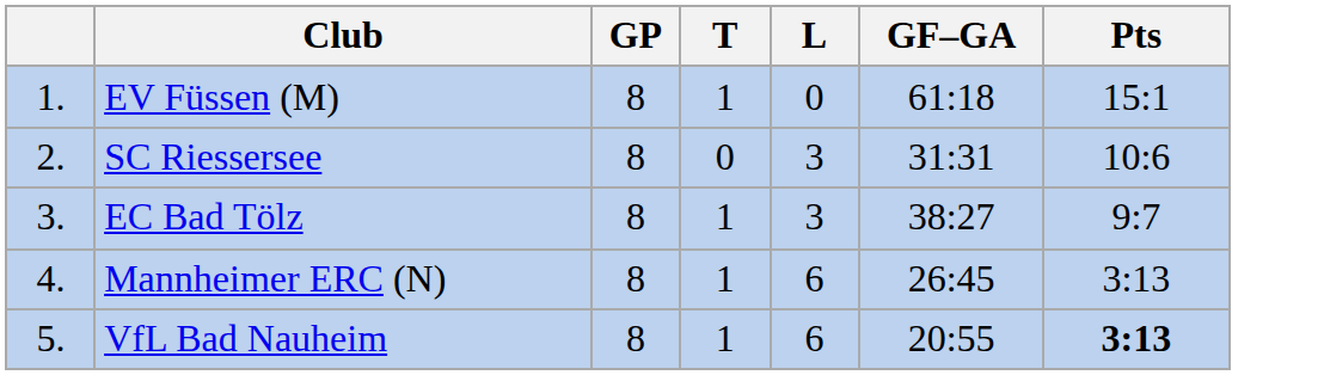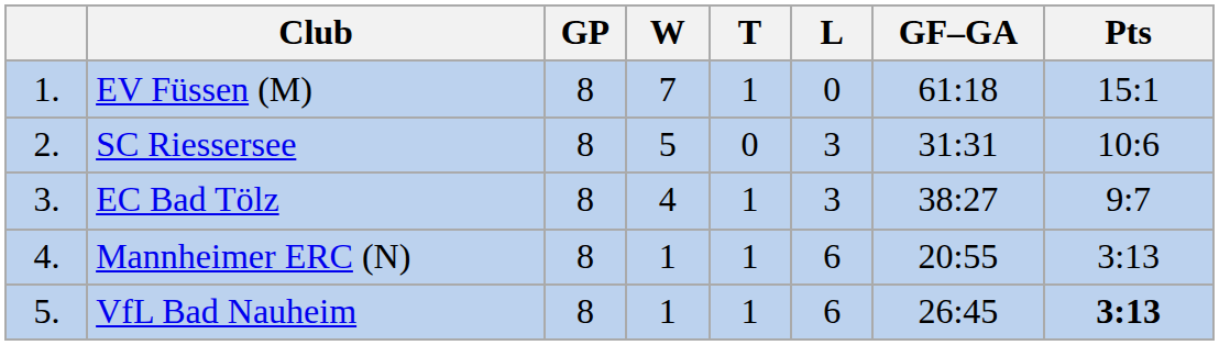+ column: W | 7 | 5 | 4 | 1 | 1
Mannheimer ERC (N) | GF–GA: 26:45 -> 20:55
VfL Bad Nauheim | GF–GA: 20:55 -> 26:45
